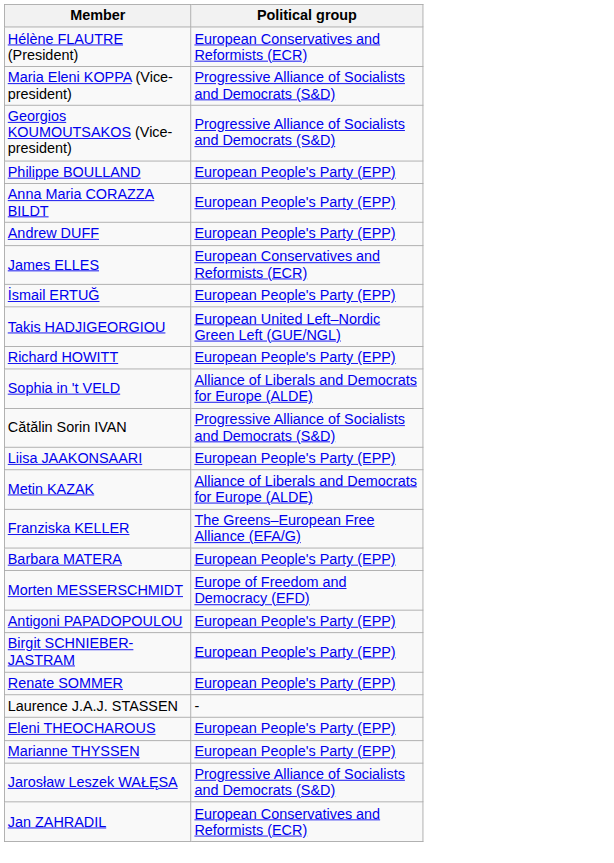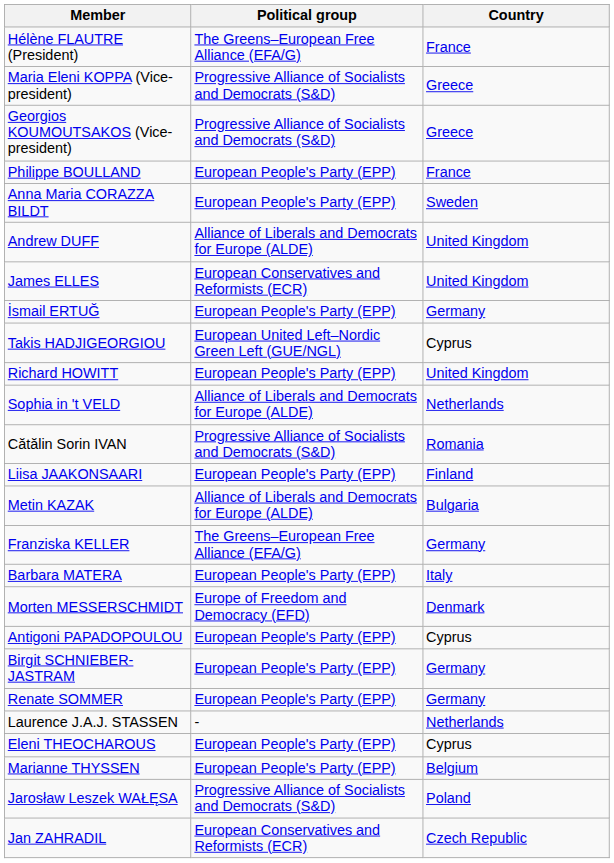+ column: Country | France | Greece | Greece | France | Sweden | United Kingdom | United Kingdom | Germany | Cyprus | United Kingdom | Netherlands | Romania | Finland | Bulgaria | Germany | Italy | Denmark | Cyprus | Germany | Germany | Netherlands | Cyprus | Belgium | Poland | Czech Republic
Hélène FLAUTRE (President) | Political group: European Conservatives and Reformists (ECR) -> The Greens–European Free Alliance (EFA/G)
Andrew DUFF | Political group: European People's Party (EPP) -> Alliance of Liberals and Democrats for Europe (ALDE)
